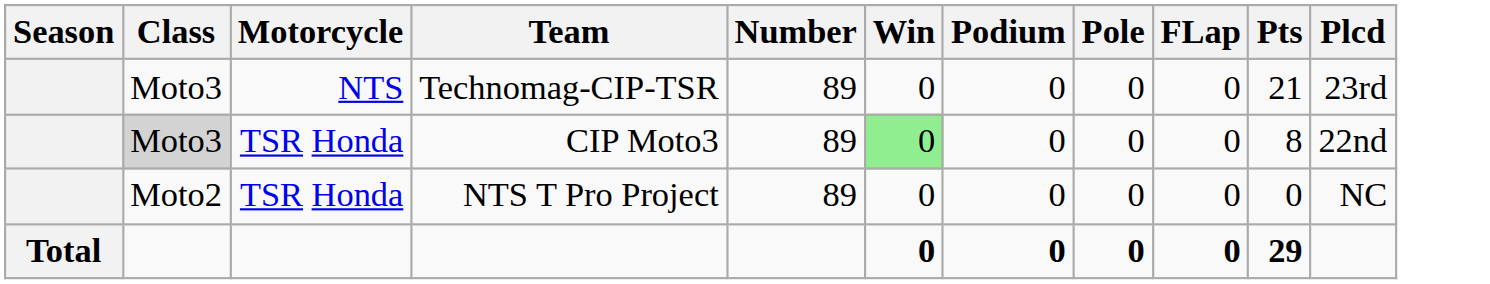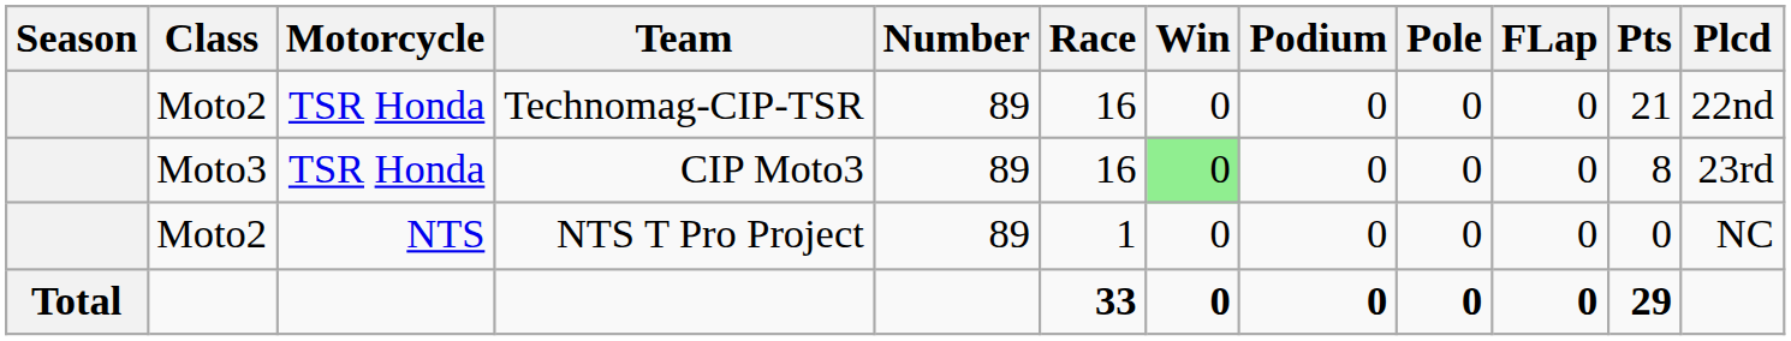+ column: Race | 16 | 16 | 1 | 33
Technomag-CIP-TSR | Class: Moto3 -> Moto2
Technomag-CIP-TSR | Motorcycle: NTS -> TSR Honda
Technomag-CIP-TSR | Plcd: 23rd -> 22nd
CIP Moto3 | Class: lightgrey background -> no background
CIP Moto3 | Plcd: 22nd -> 23rd
NTS T Pro Project | Motorcycle: TSR Honda -> NTS
